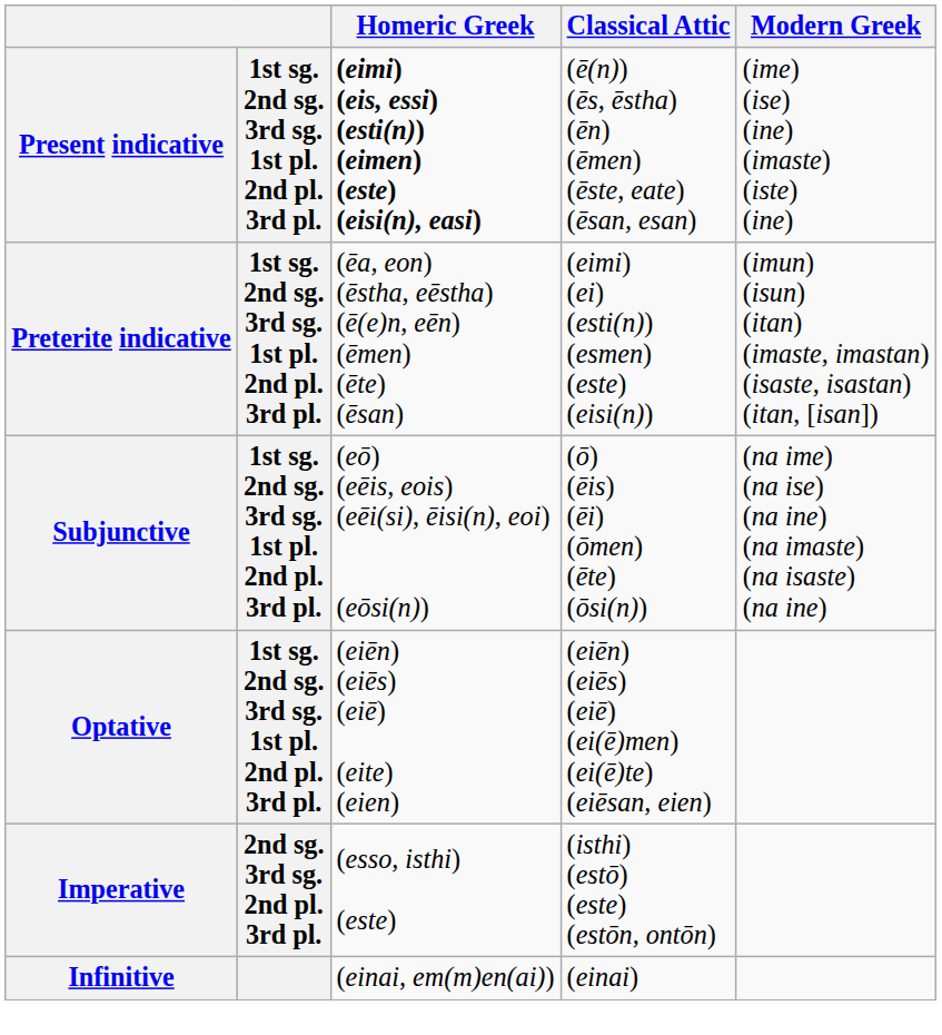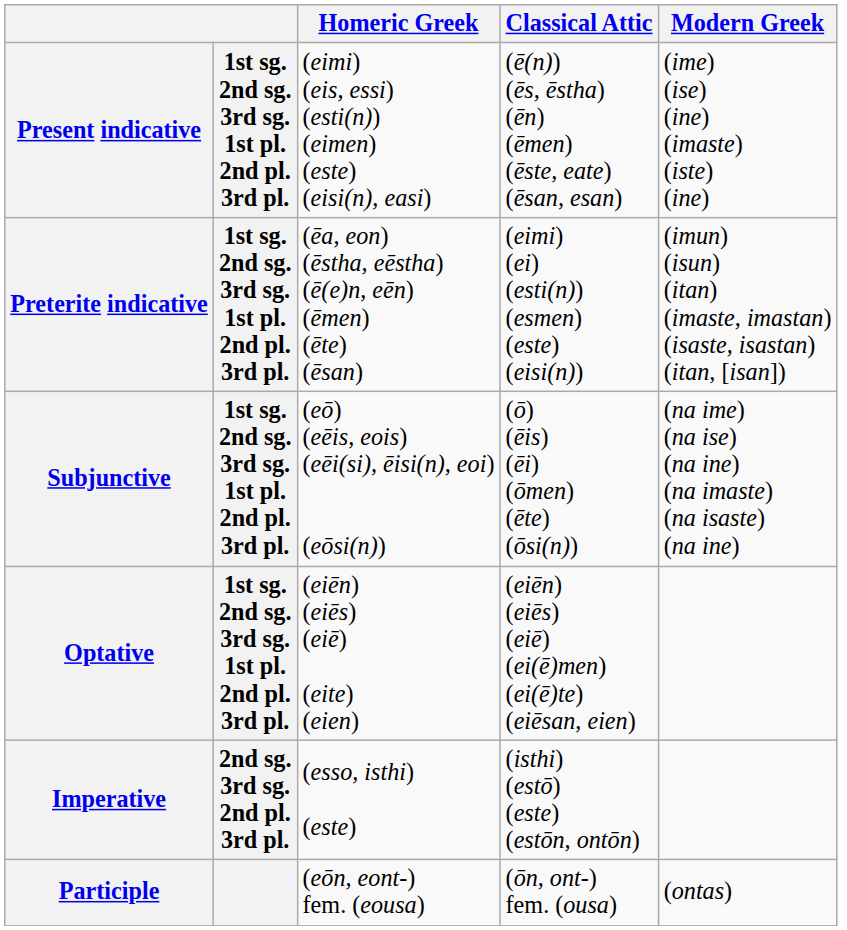Present indicative | Homeric Greek: bold -> normal
- row: Infinitive | (einai, em(m)en(ai)) | (einai)
+ row: Participle | (eōn, eont-) fem. (eousa) | (ōn, ont-) fem. (ousa) | (ontas)
